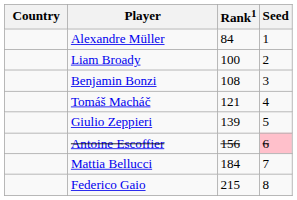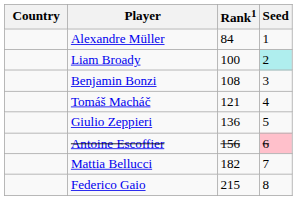Liam Broady | Seed: no background -> paleturquoise background
Giulio Zeppieri | Rank1: 139 -> 136
Mattia Bellucci | Rank1: 184 -> 182
